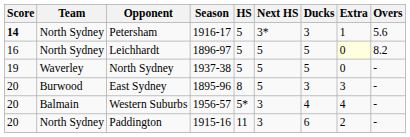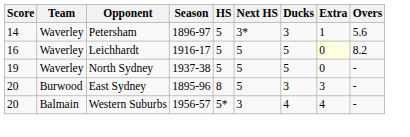Petersham | Score: bold -> normal
Petersham | Team: North Sydney -> Waverley
Petersham | Season: 1916-17 -> 1896-97
Leichhardt | Team: North Sydney -> Waverley
Leichhardt | Season: 1896-97 -> 1916-17
- row: 20 | North Sydney | Paddington | 1915-16 | 11 | 3 | 6 | 2 | -
